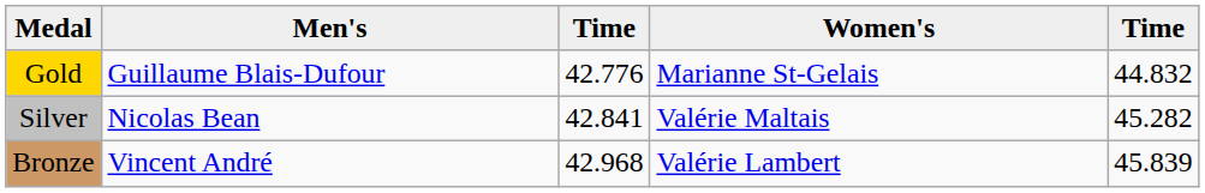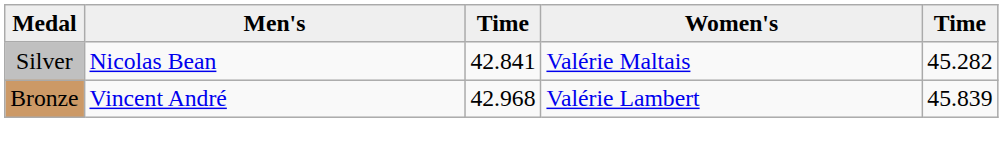- row: Gold | Guillaume Blais-Dufour | 42.776 | Marianne St-Gelais | 44.832
